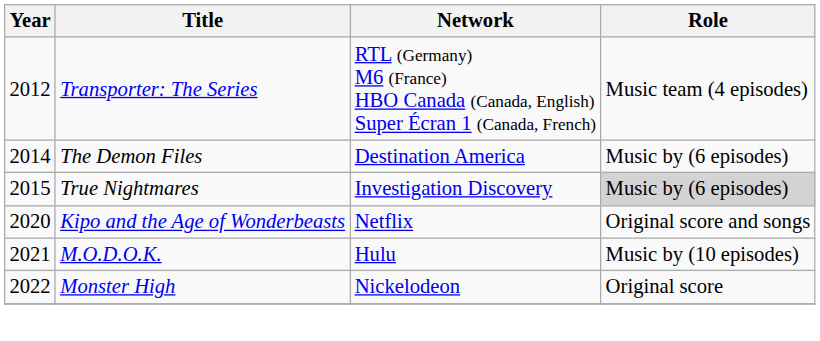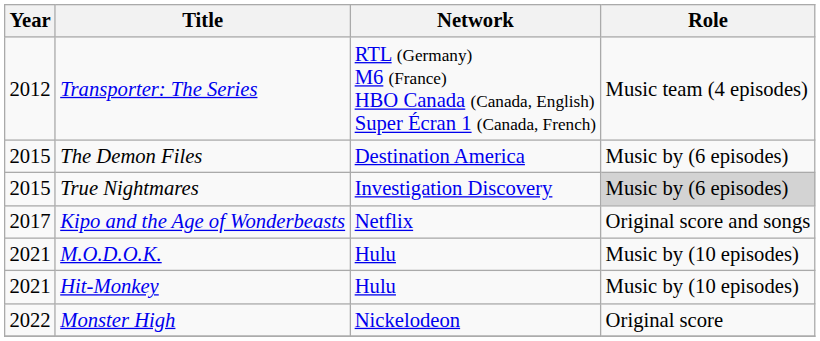The Demon Files | Year: 2014 -> 2015
Kipo and the Age of Wonderbeasts | Year: 2020 -> 2017
+ row: 2021 | Hit-Monkey | Hulu | Music by (10 episodes)
